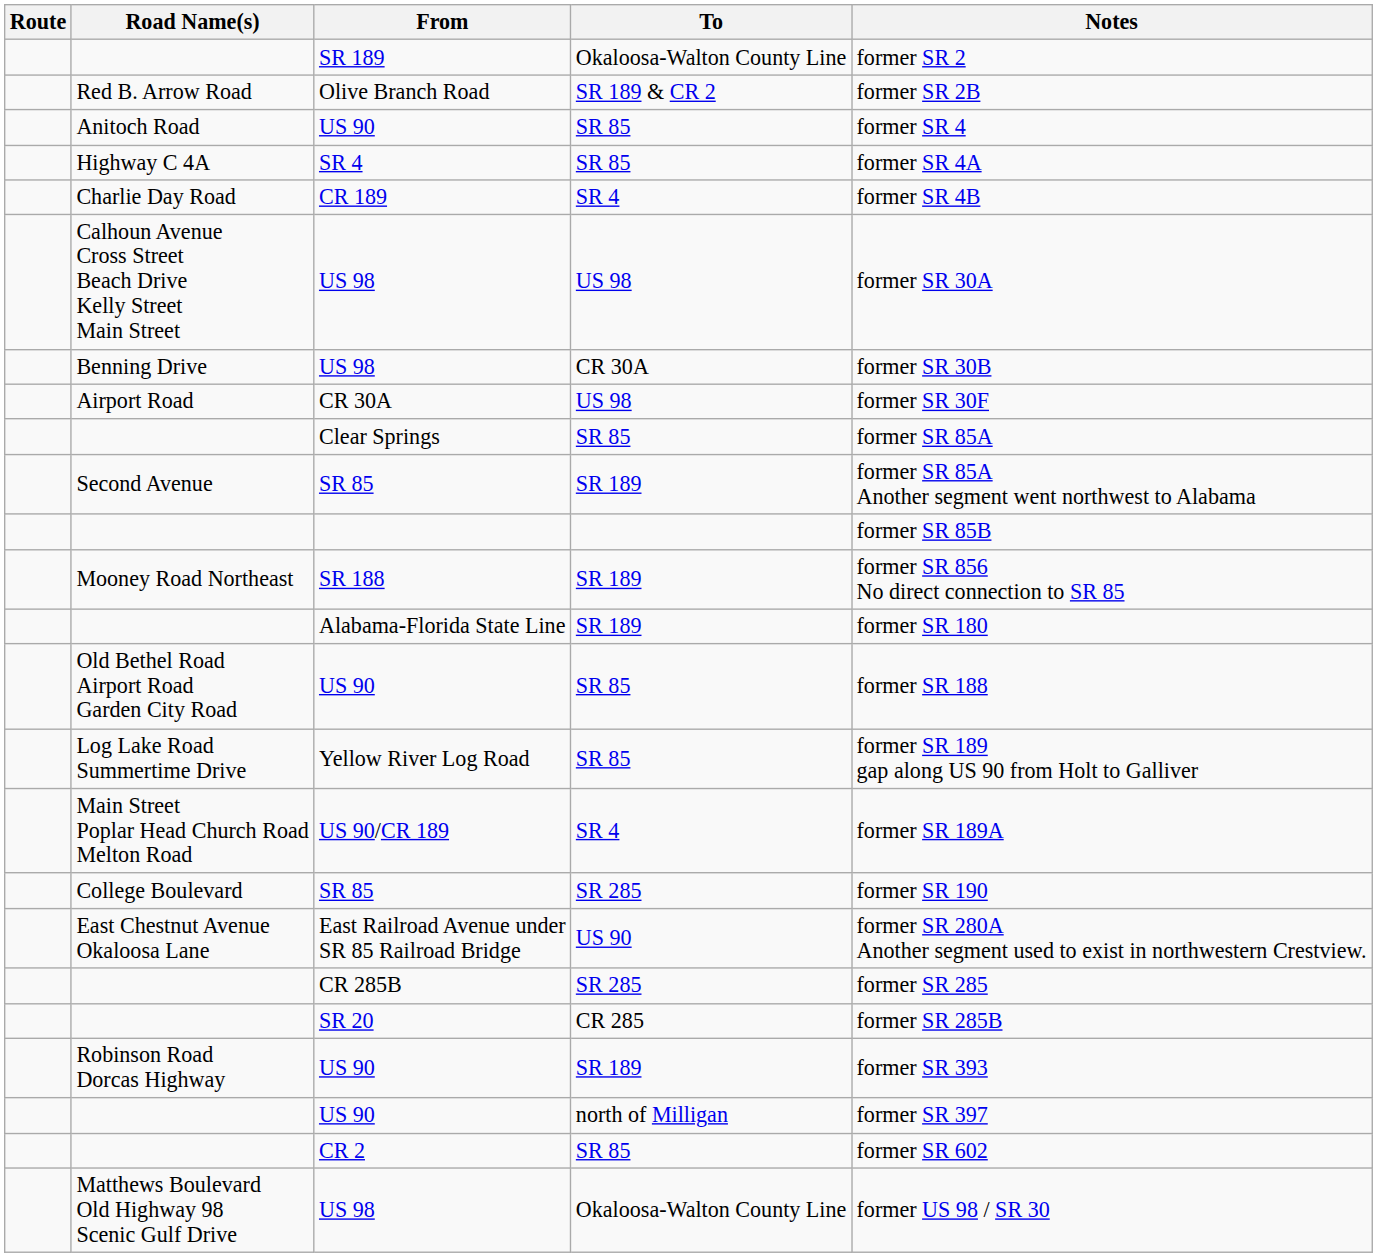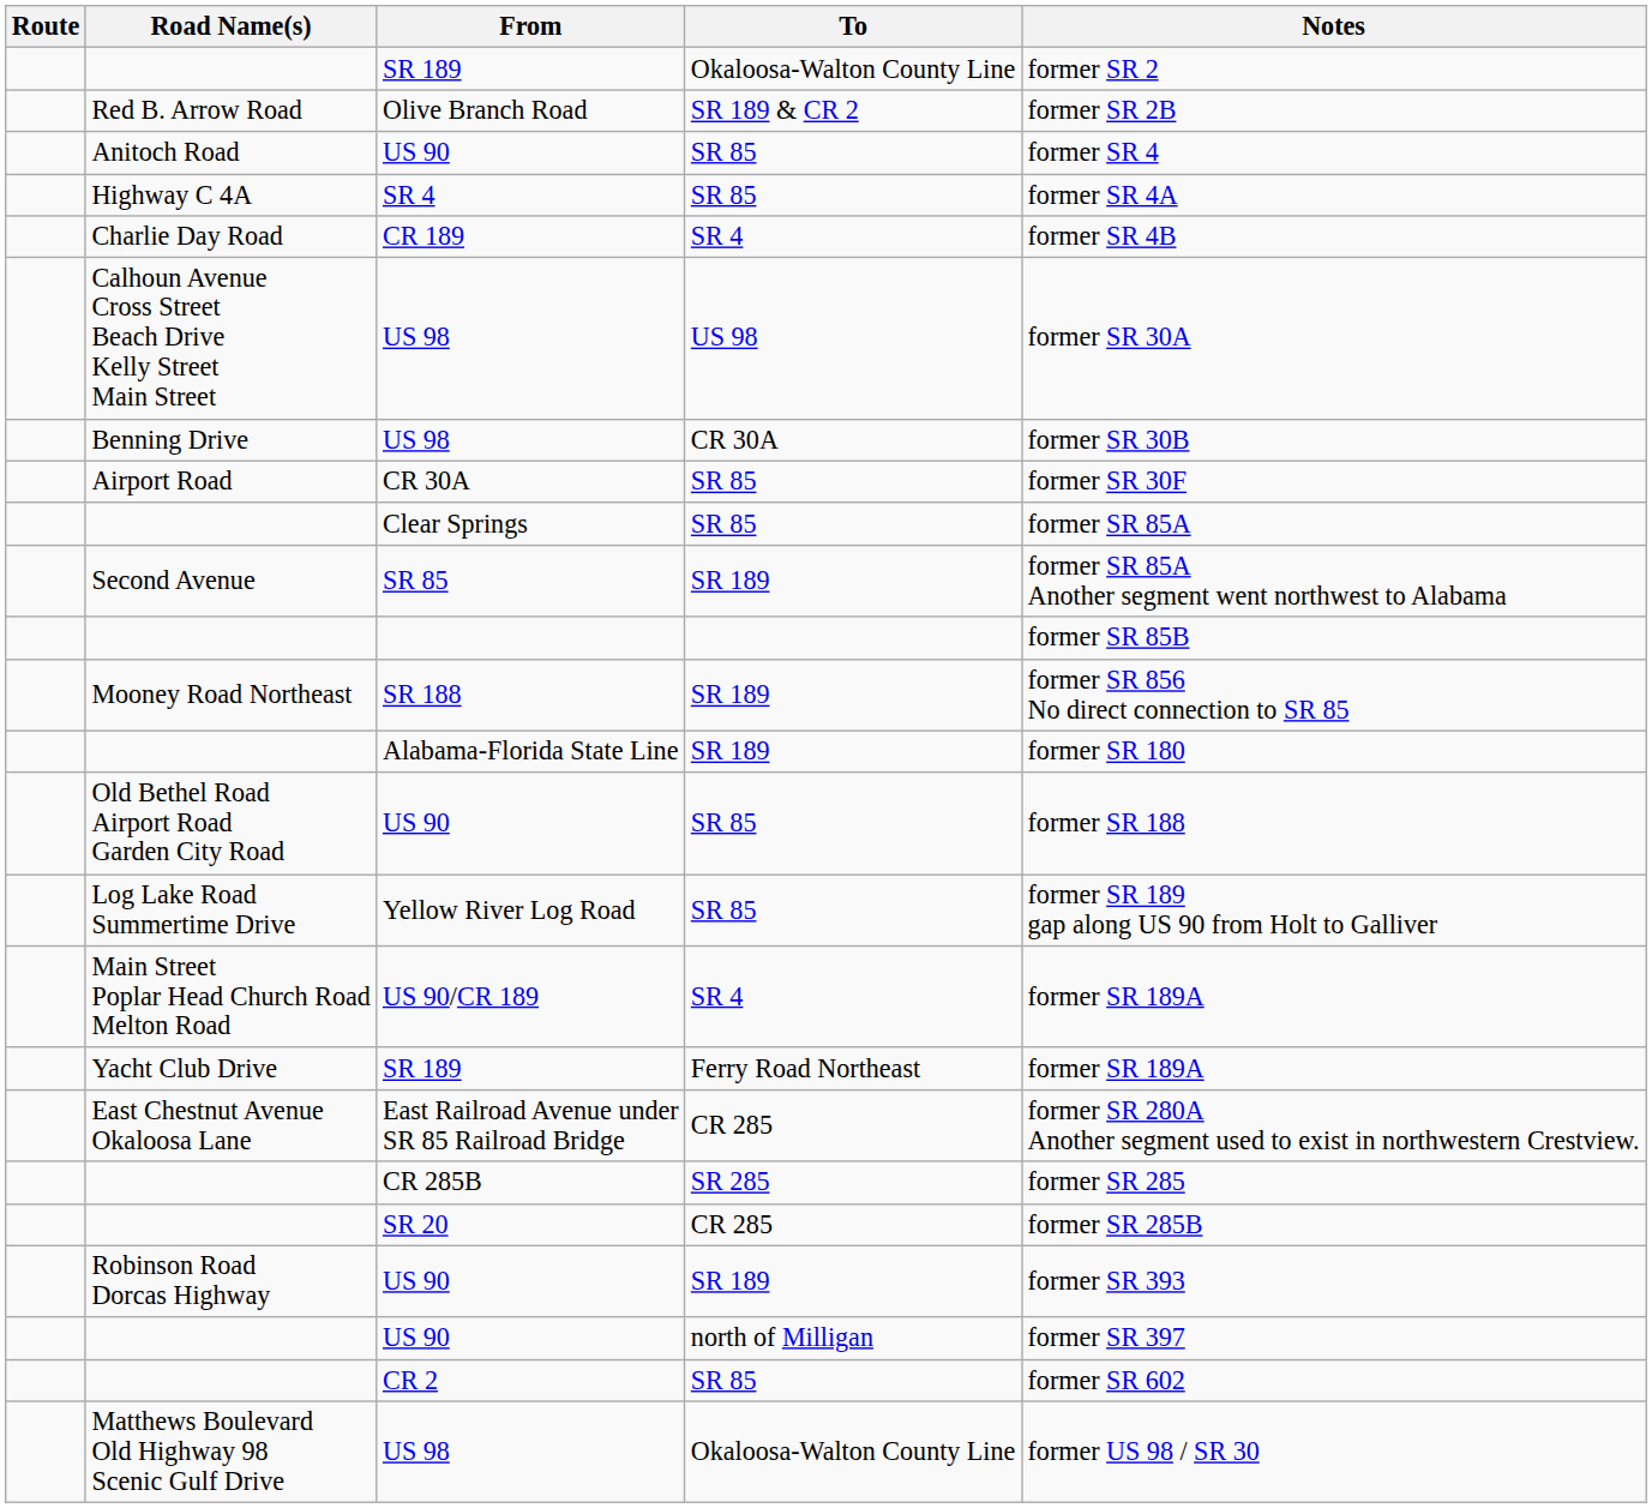Airport Road | To: US 98 -> SR 85
+ row: Yacht Club Drive | SR 189 | Ferry Road Northeast | former SR 189A
- row: College Boulevard | SR 85 | SR 285 | former SR 190
East Chestnut Avenue Okaloosa Lane | To: US 90 -> CR 285
